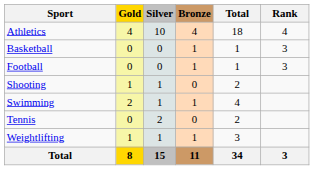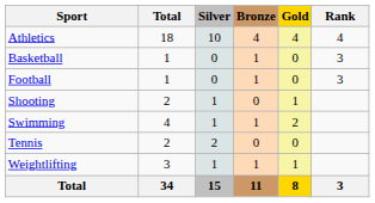columns swapped: Gold <-> Total
